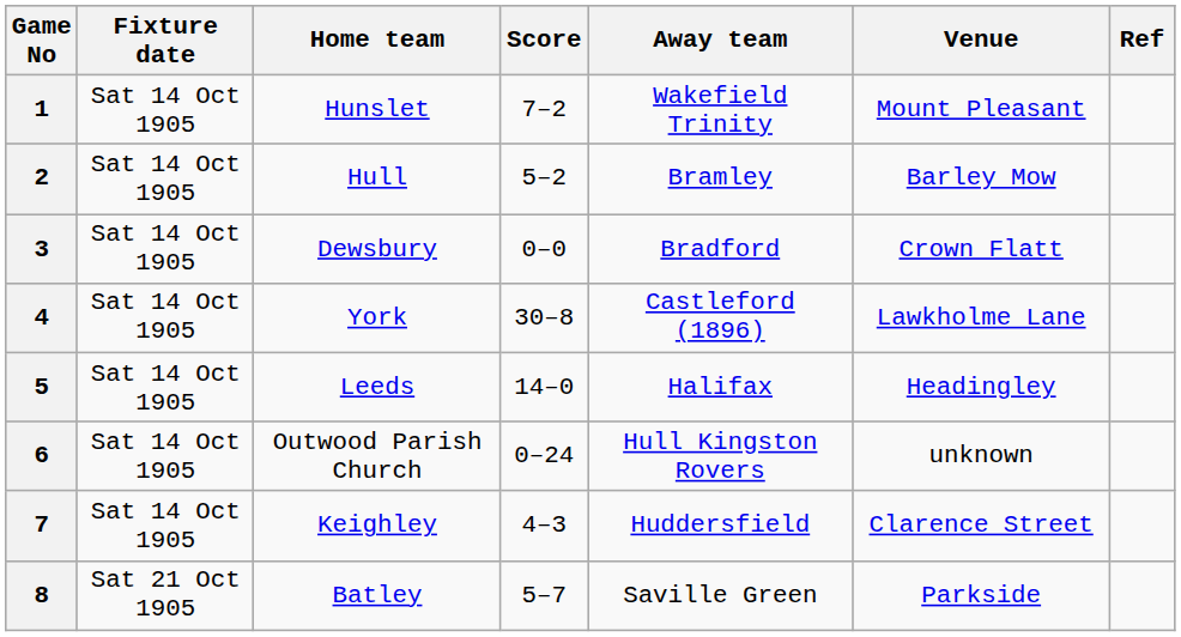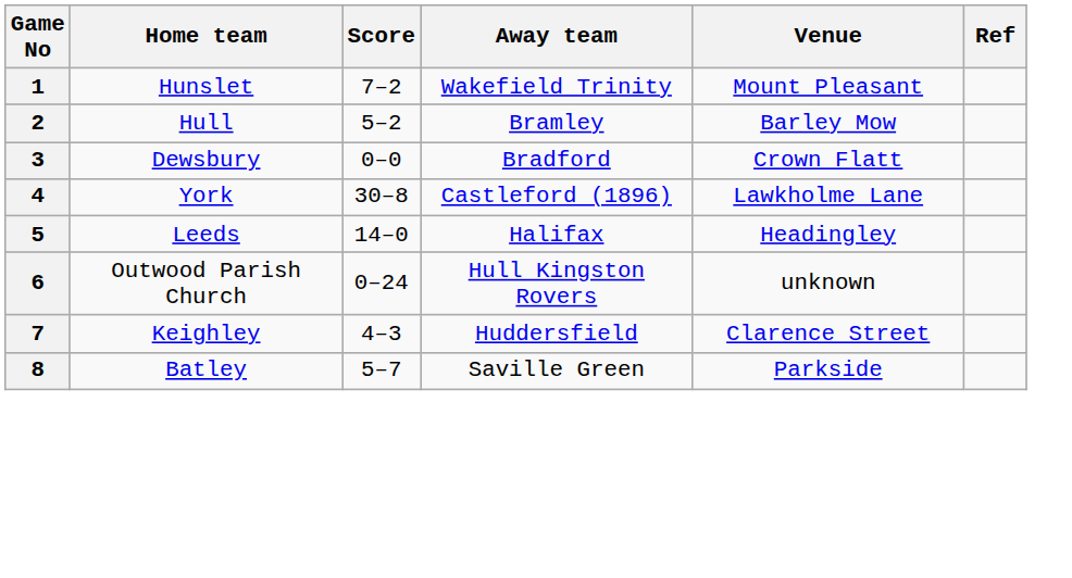- column: Fixture date | Sat 14 Oct 1905 | Sat 14 Oct 1905 | Sat 14 Oct 1905 | Sat 14 Oct 1905 | Sat 14 Oct 1905 | Sat 14 Oct 1905 | Sat 14 Oct 1905 | Sat 21 Oct 1905
